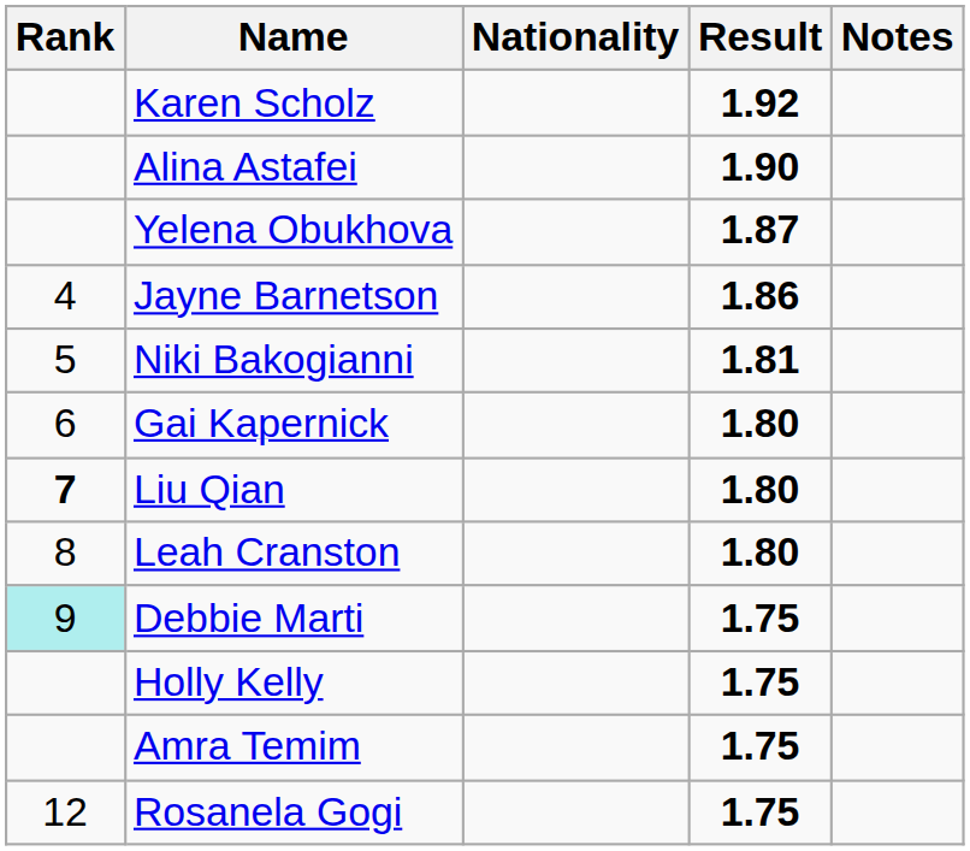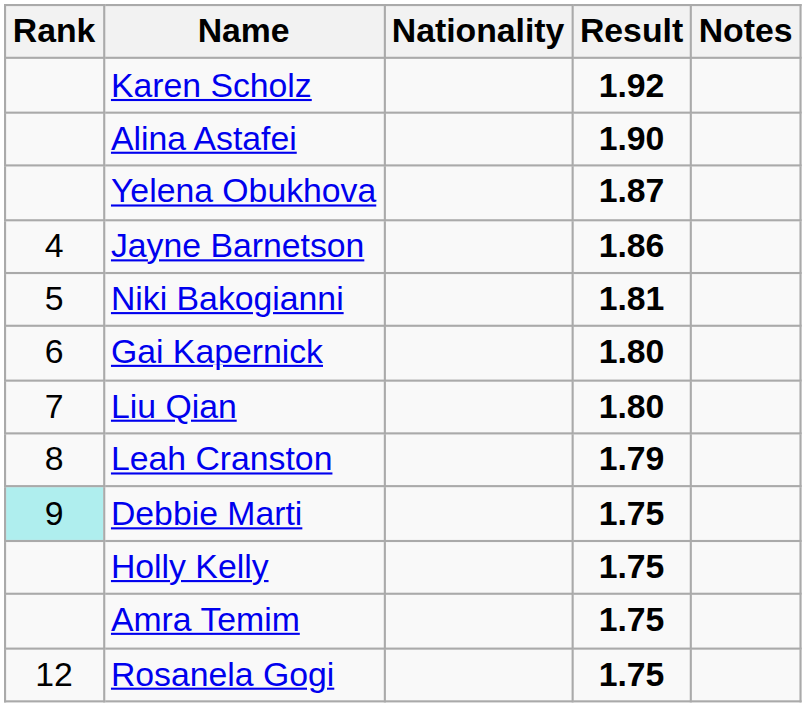Liu Qian | Rank: bold -> normal
Leah Cranston | Result: 1.80 -> 1.79
